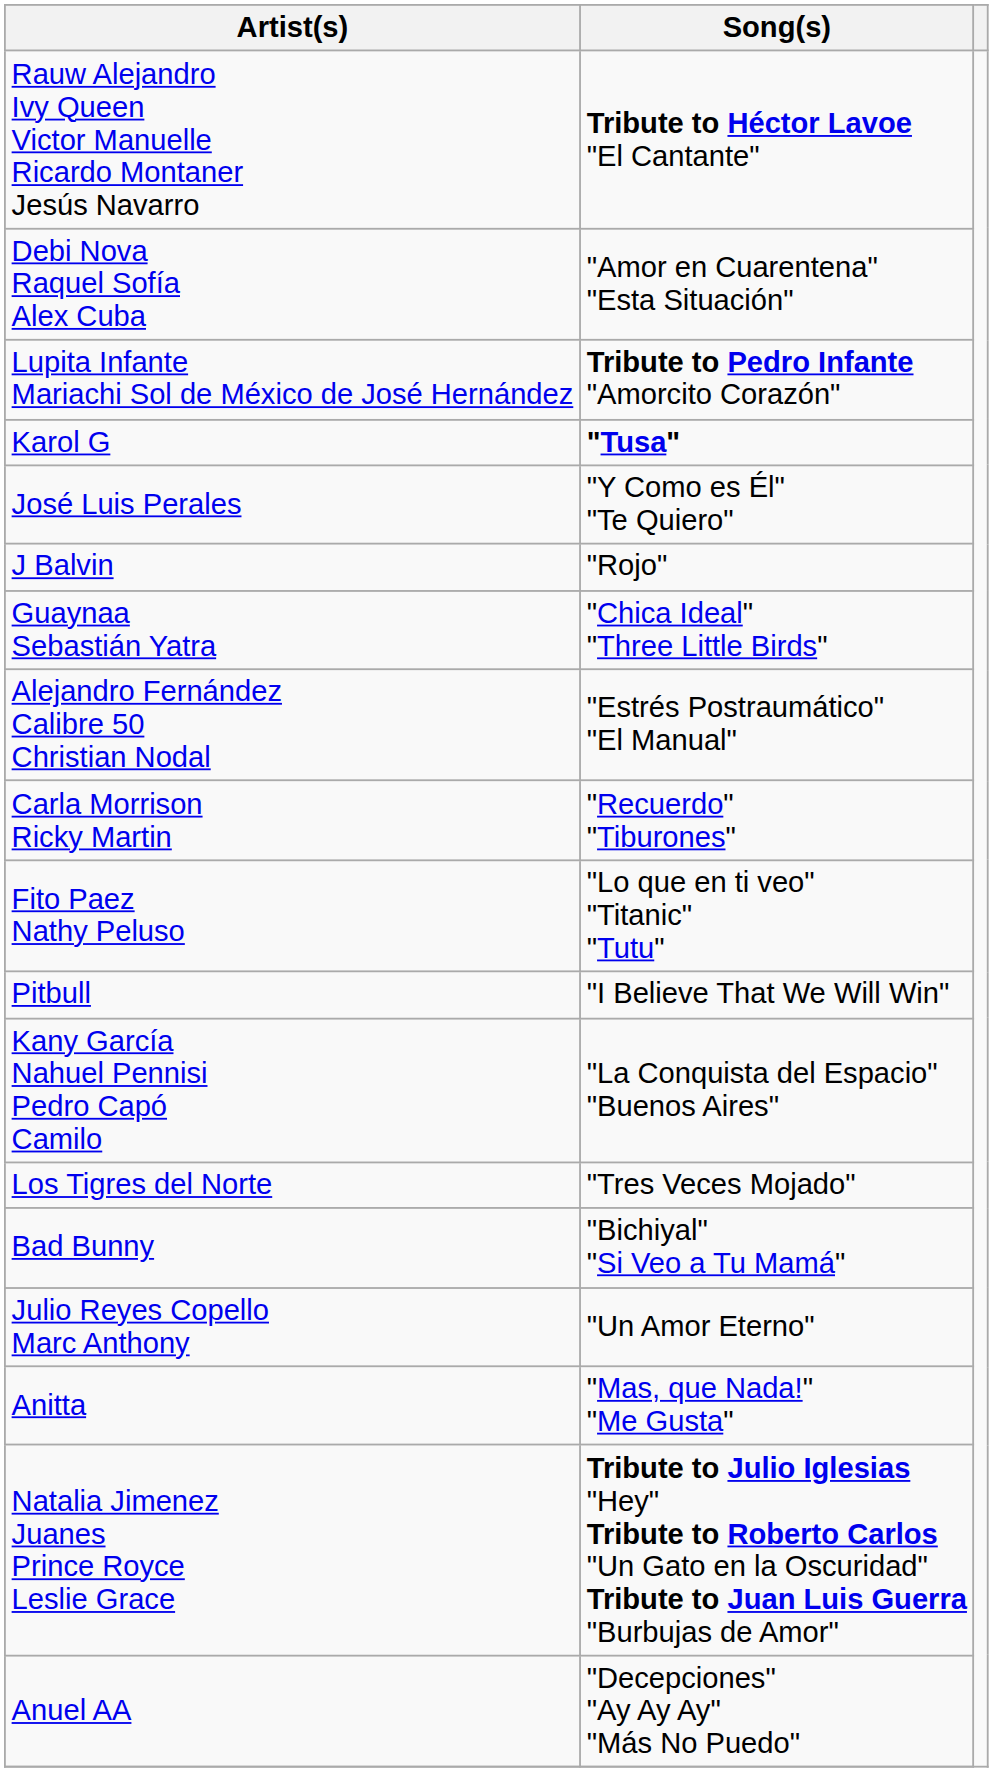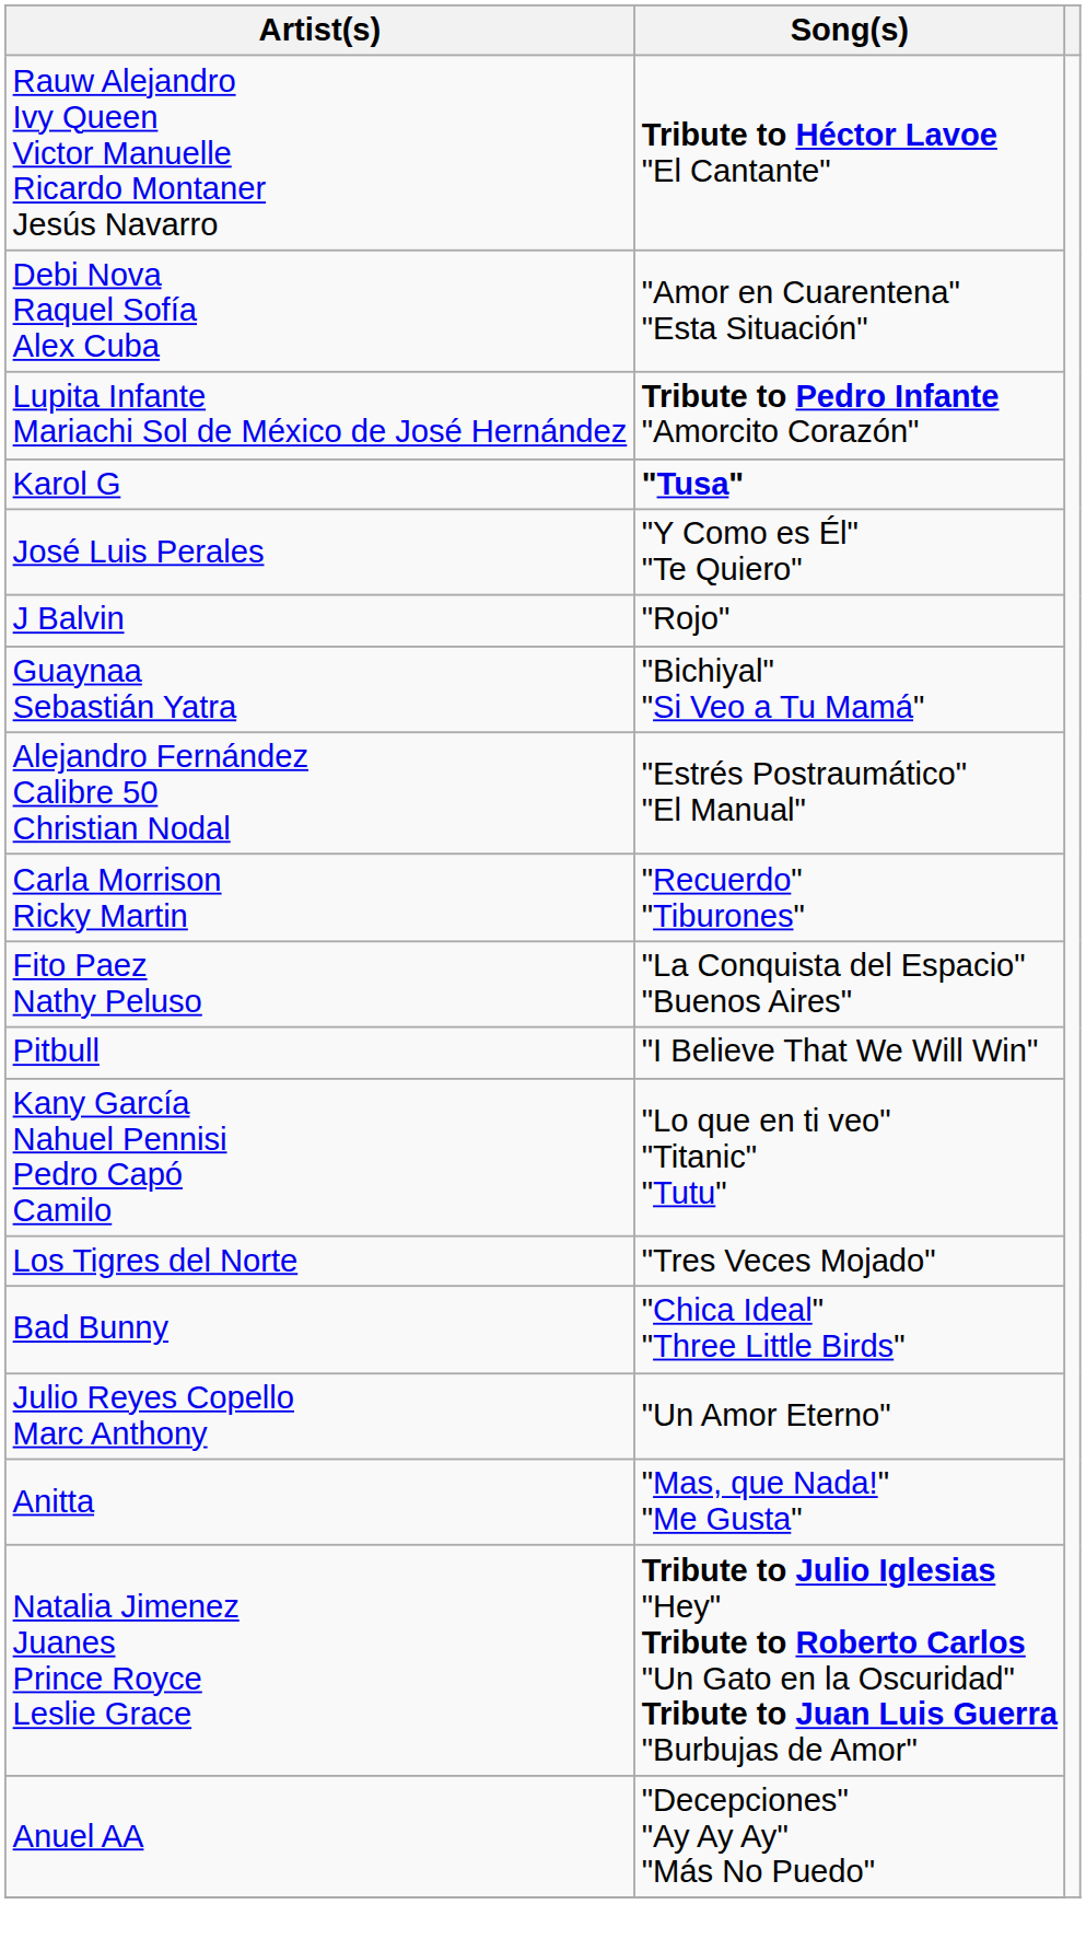Guaynaa Sebastián Yatra | Song(s): "Chica Ideal" "Three Little Birds" -> "Bichiyal" "Si Veo a Tu Mamá"
Fito Paez Nathy Peluso | Song(s): "Lo que en ti veo" "Titanic" "Tutu" -> "La Conquista del Espacio" "Buenos Aires"
Kany García Nahuel Pennisi Pedro Capó Camilo | Song(s): "La Conquista del Espacio" "Buenos Aires" -> "Lo que en ti veo" "Titanic" "Tutu"
Bad Bunny | Song(s): "Bichiyal" "Si Veo a Tu Mamá" -> "Chica Ideal" "Three Little Birds"
